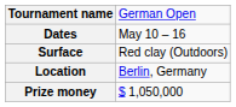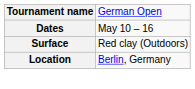- row: Prize money | $ 1,050,000
